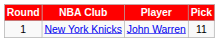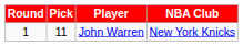columns swapped: Pick <-> NBA Club
